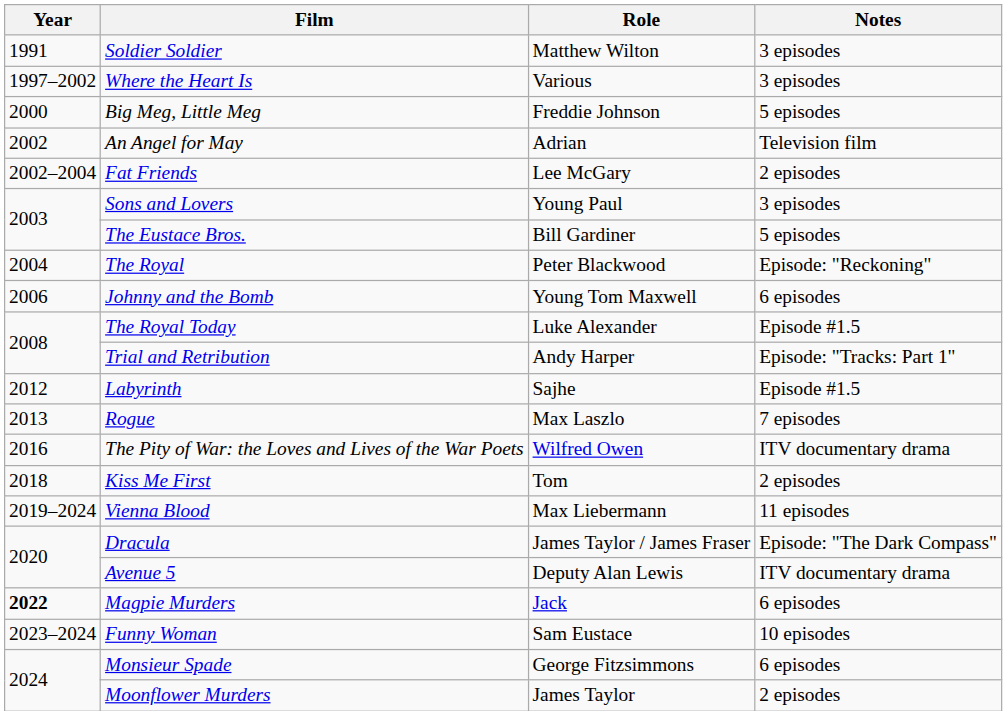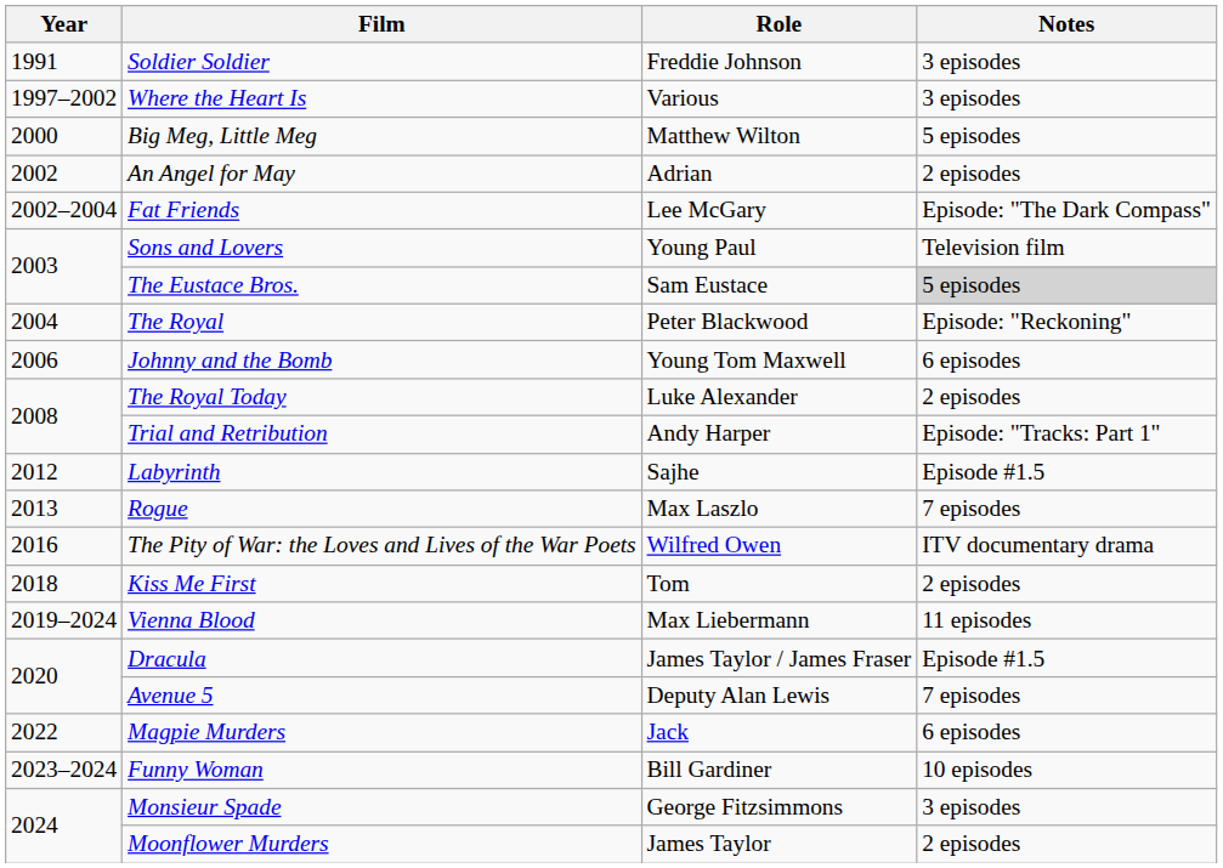Soldier Soldier | Role: Matthew Wilton -> Freddie Johnson
Big Meg, Little Meg | Role: Freddie Johnson -> Matthew Wilton
An Angel for May | Notes: Television film -> 2 episodes
Fat Friends | Notes: 2 episodes -> Episode: "The Dark Compass"
Sons and Lovers | Notes: 3 episodes -> Television film
The Eustace Bros. | Role: Bill Gardiner -> Sam Eustace
The Eustace Bros. | Notes: no background -> lightgrey background
The Royal Today | Notes: Episode #1.5 -> 2 episodes
Dracula | Notes: Episode: "The Dark Compass" -> Episode #1.5
Avenue 5 | Notes: ITV documentary drama -> 7 episodes
Magpie Murders | Year: bold -> normal
Funny Woman | Role: Sam Eustace -> Bill Gardiner
Monsieur Spade | Notes: 6 episodes -> 3 episodes
